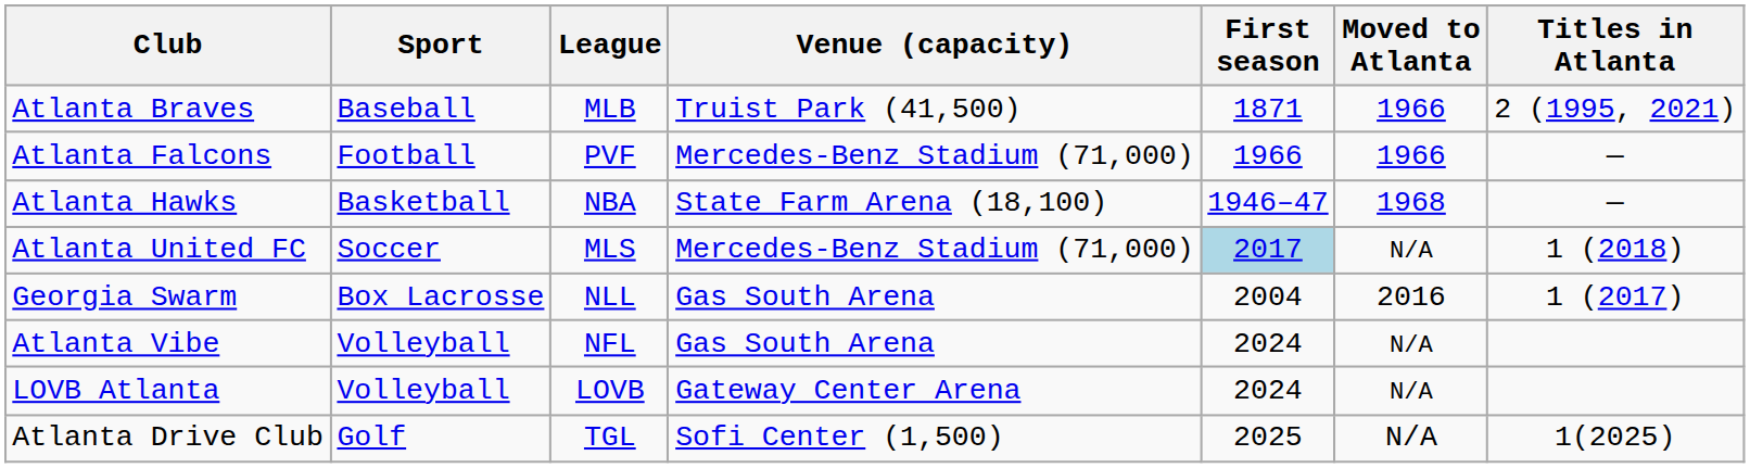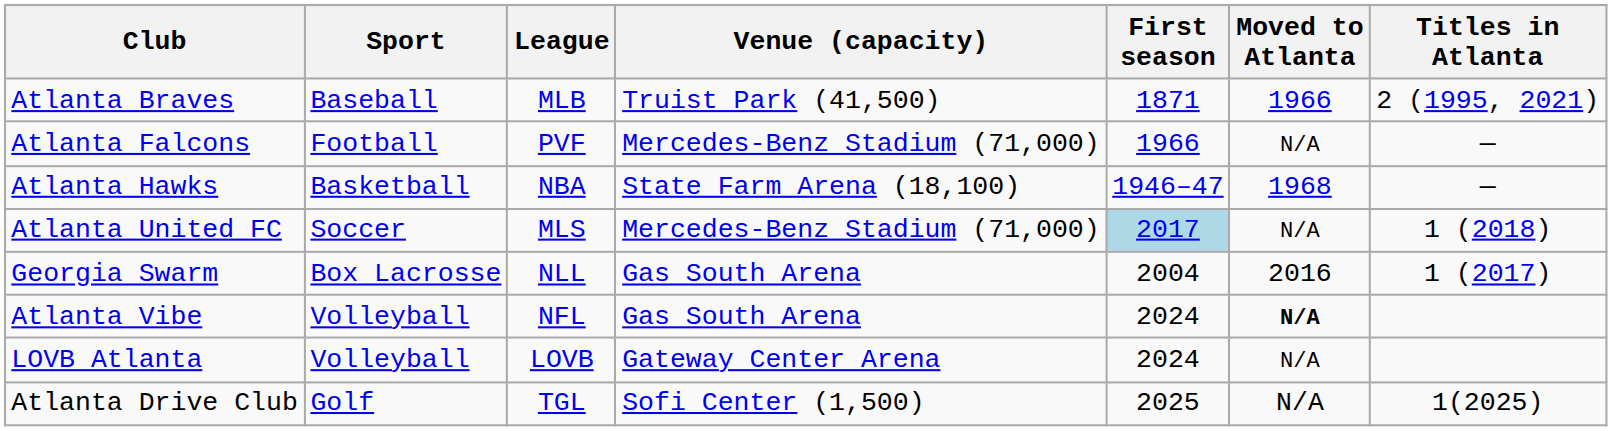Atlanta Falcons | Moved to Atlanta: 1966 -> N/A
Atlanta Vibe | Moved to Atlanta: normal -> bold
